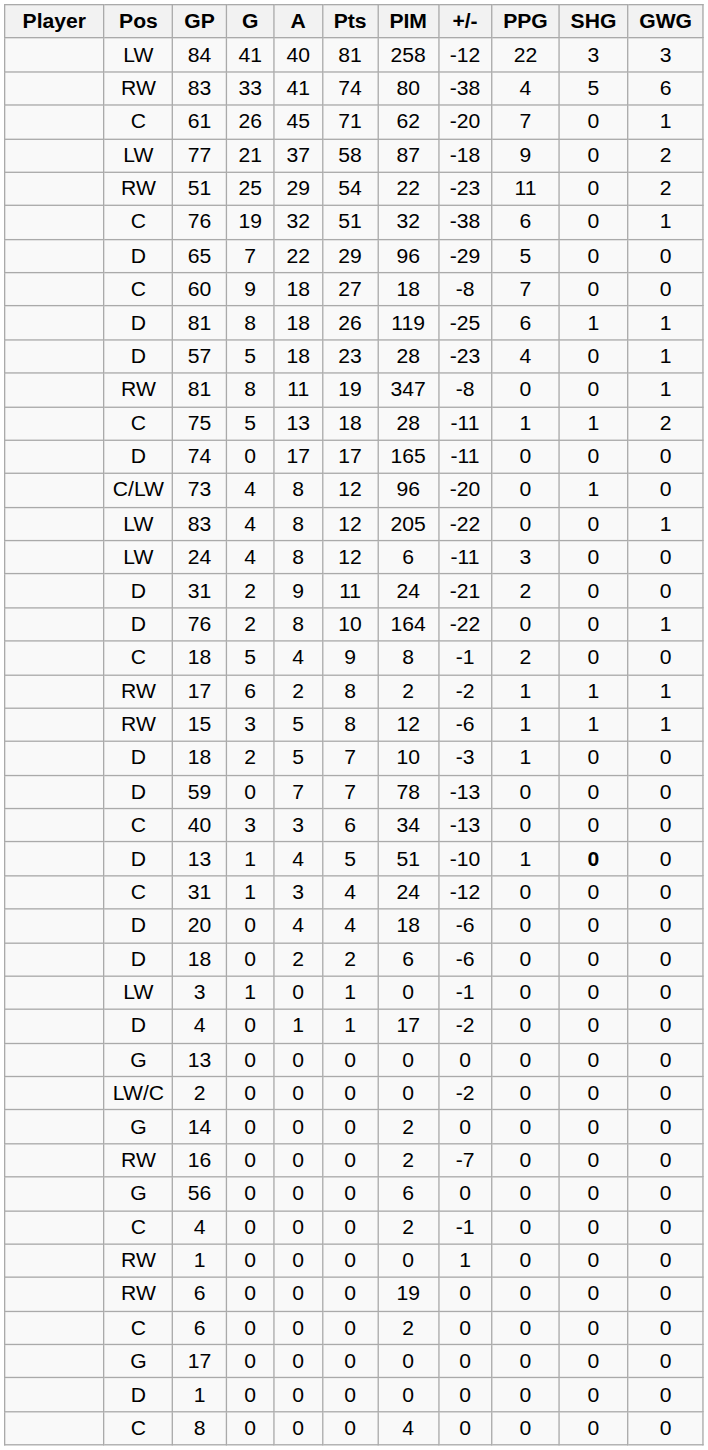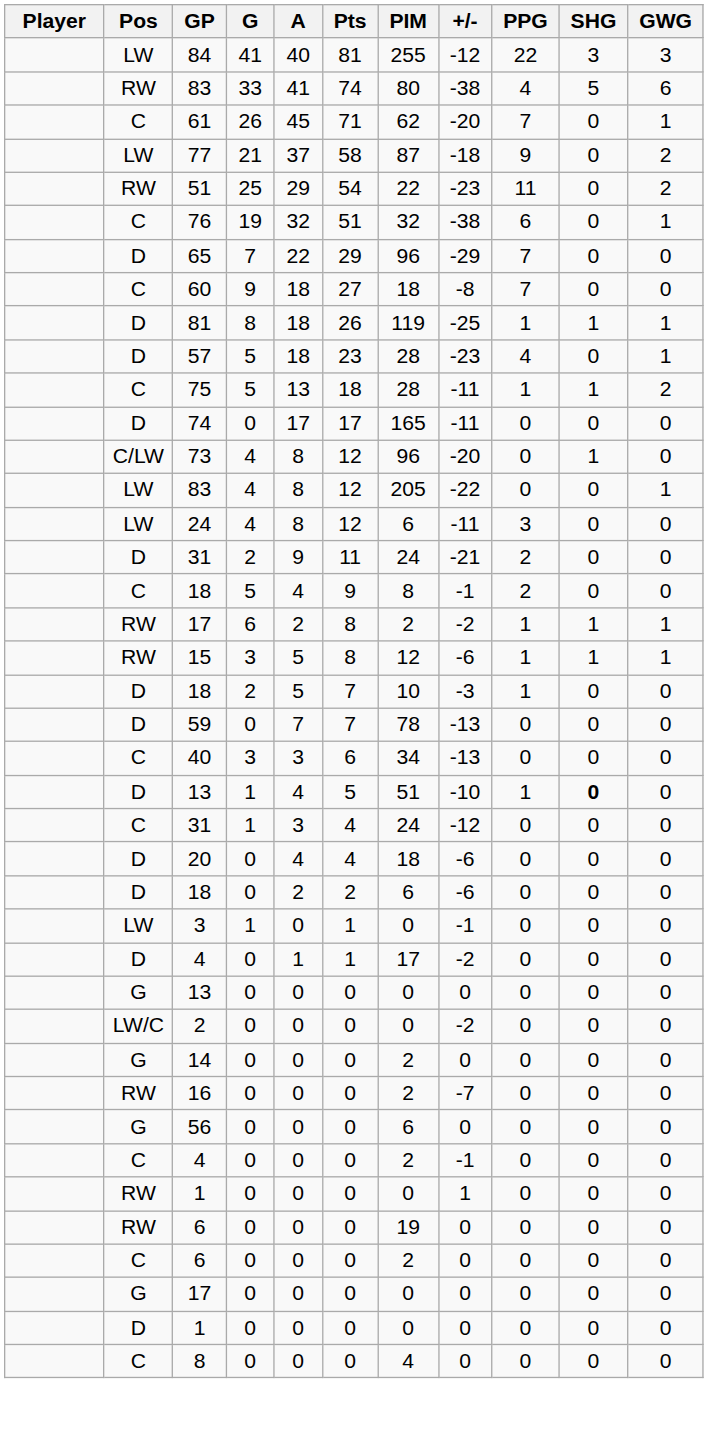84 | PIM: 258 -> 255
65 | PPG: 5 -> 7
D / 81 | PPG: 6 -> 1
- row: RW | 81 | 8 | 11 | 19 | 347 | -8 | 0 | 0 | 1
- row: D | 76 | 2 | 8 | 10 | 164 | -22 | 0 | 0 | 1
